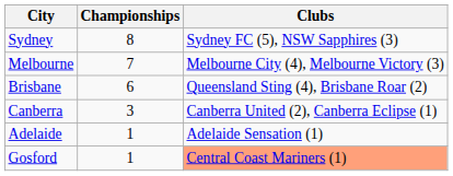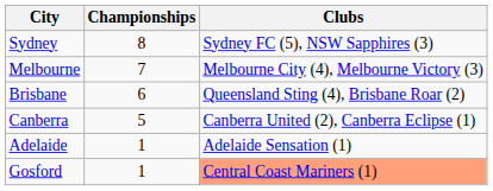Canberra | Championships: 3 -> 5
